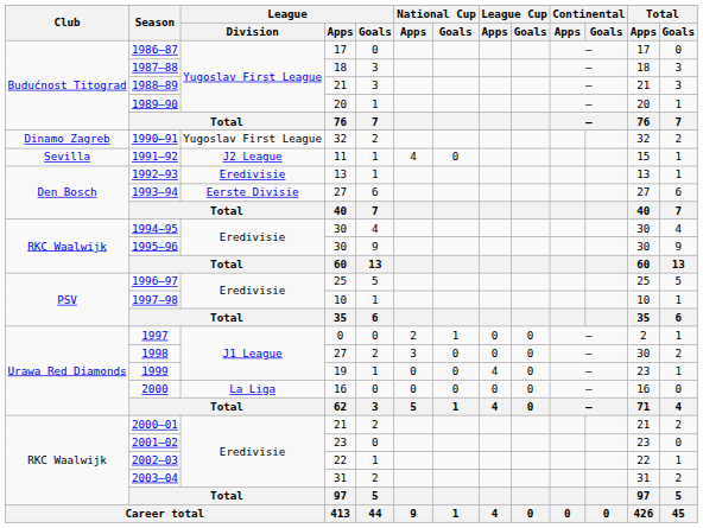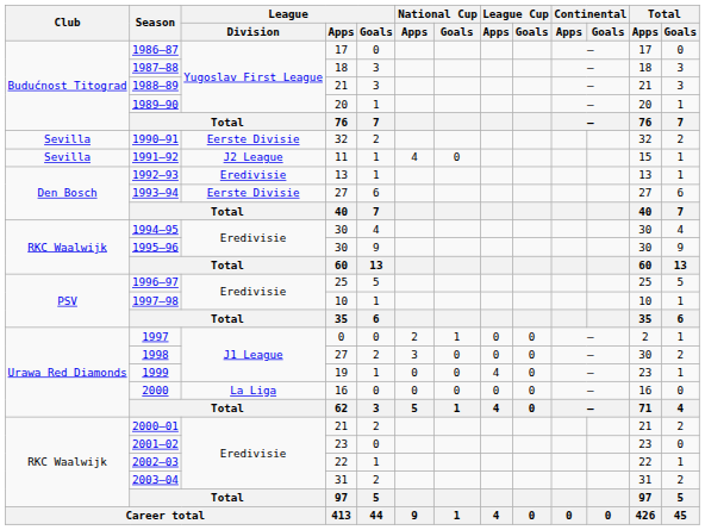1990–91 | Club: Dinamo Zagreb -> Sevilla
1990–91 | League / Division: Yugoslav First League -> Eerste Divisie
